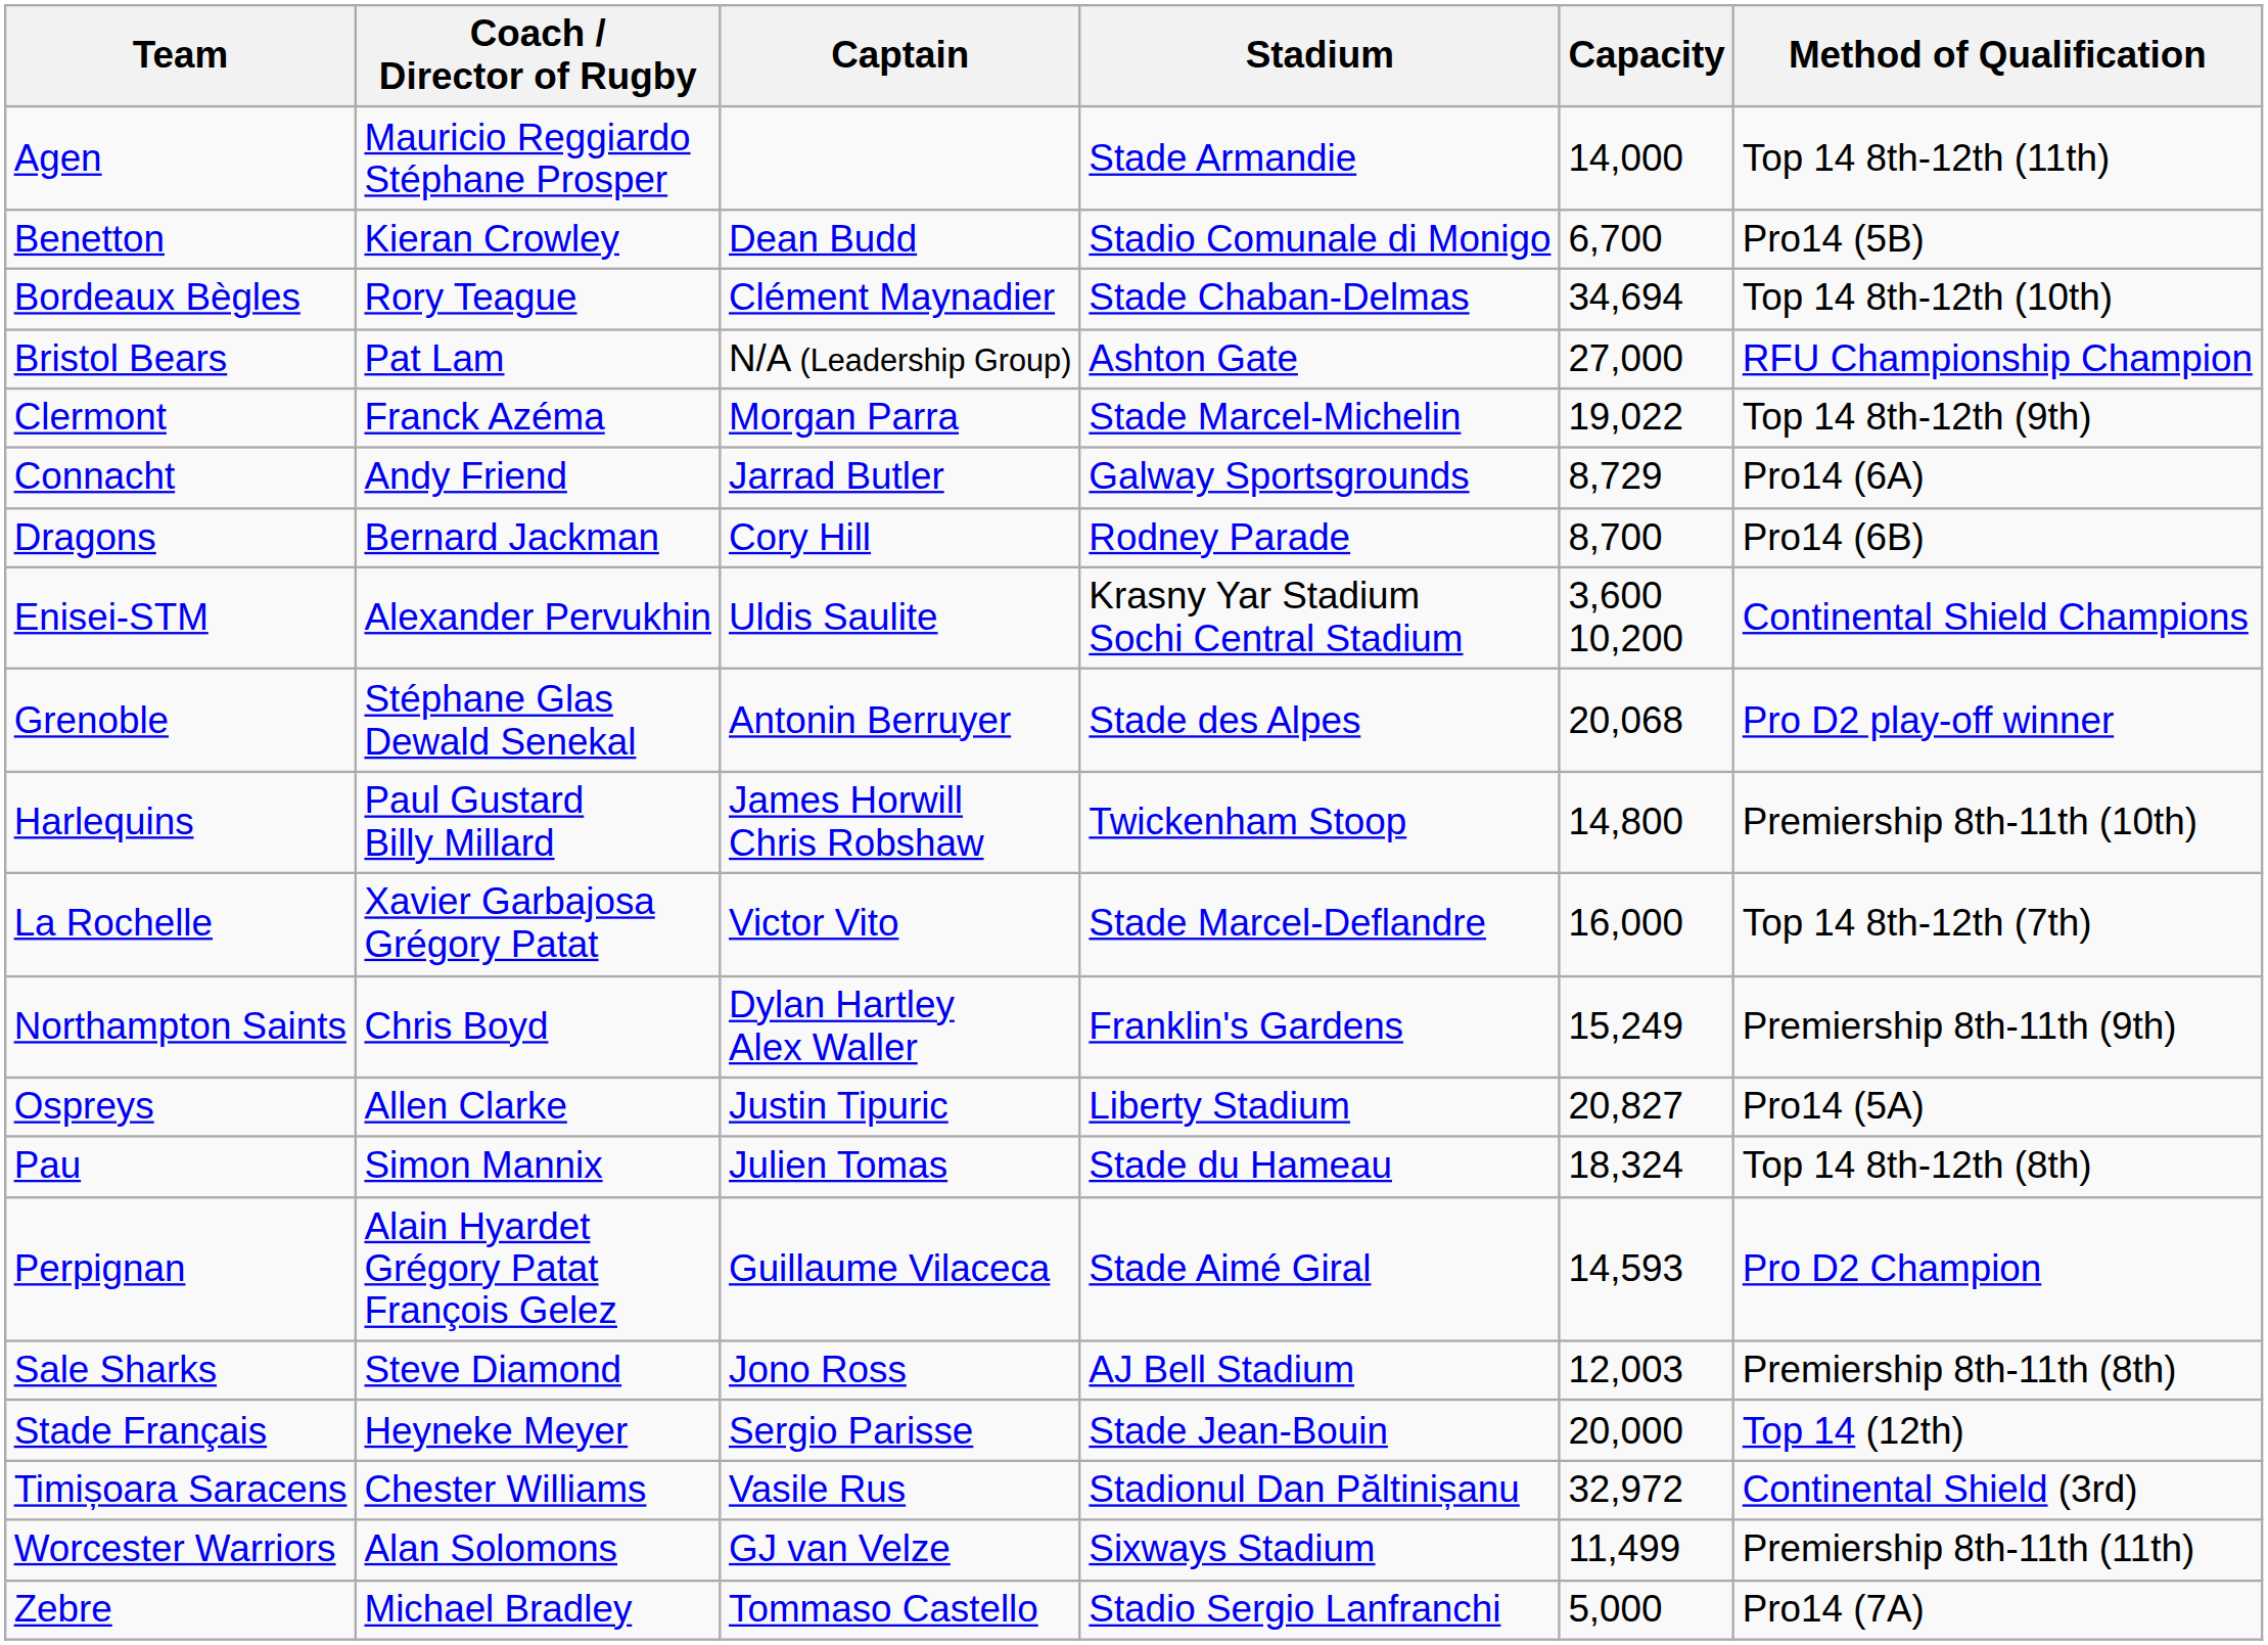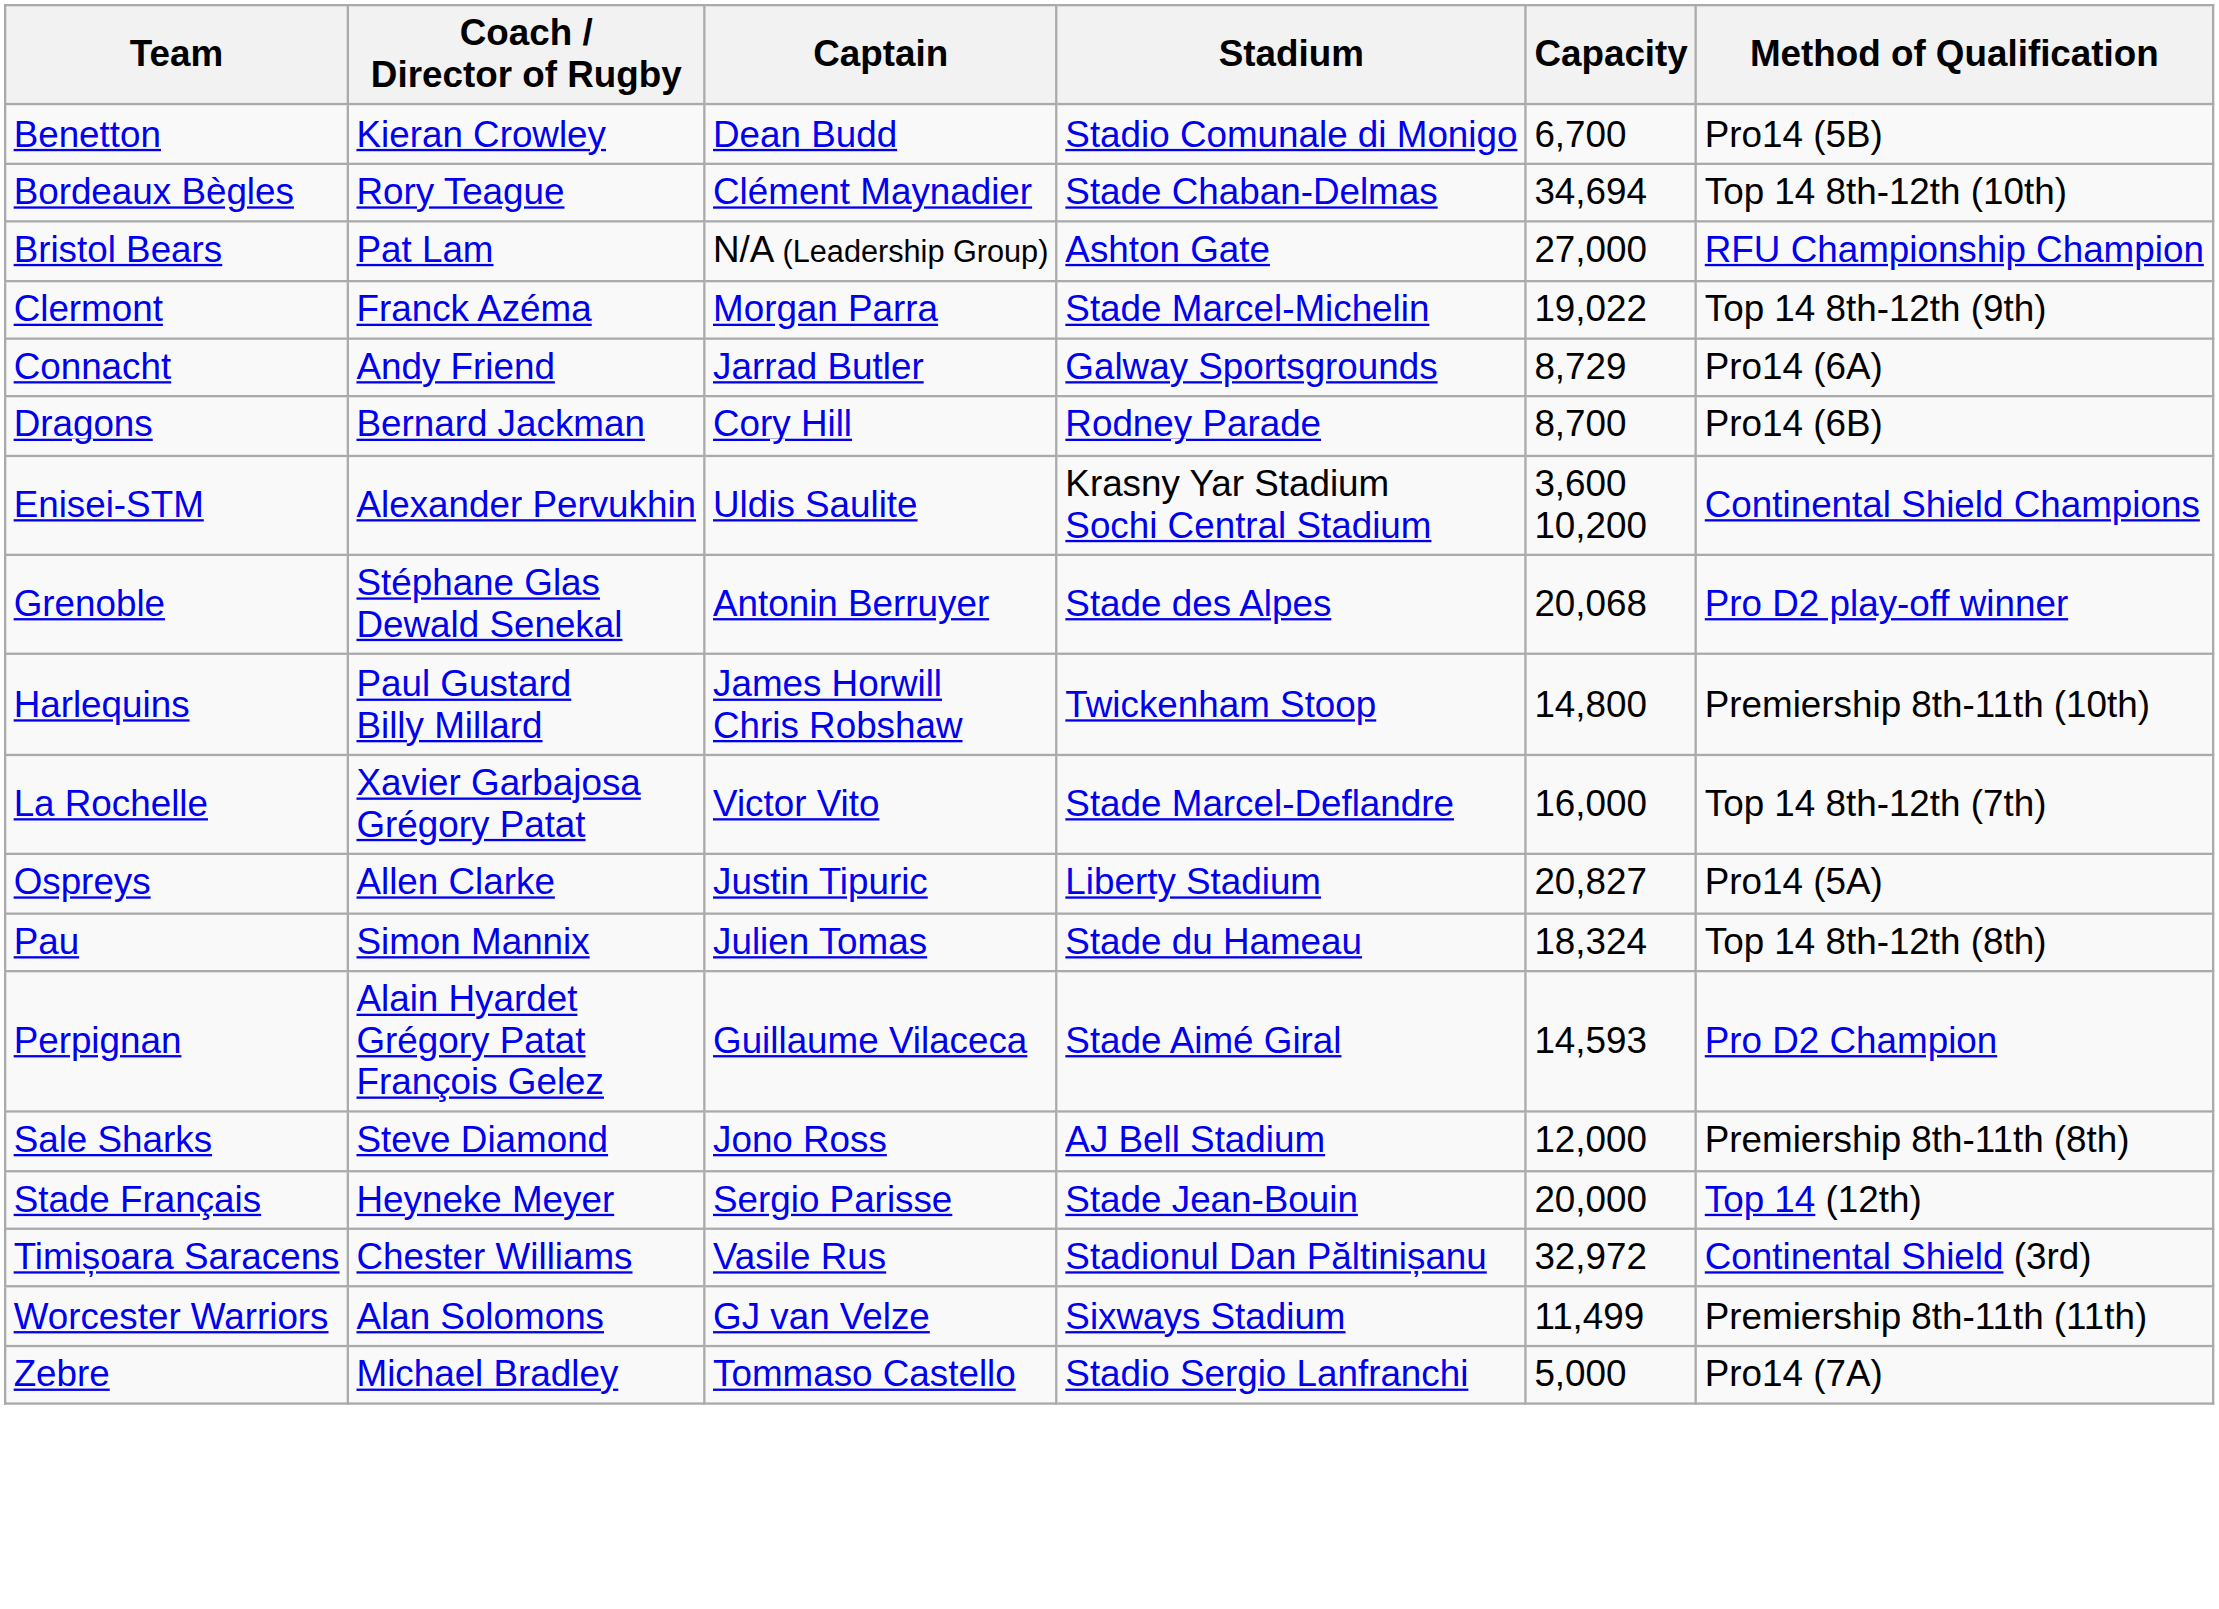- row: Agen | Mauricio Reggiardo Stéphane Prosper | Stade Armandie | 14,000 | Top 14 8th-12th (11th)
- row: Northampton Saints | Chris Boyd | Dylan Hartley Alex Waller | Franklin's Gardens | 15,249 | Premiership 8th-11th (9th)
Sale Sharks | Capacity: 12,003 -> 12,000
